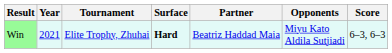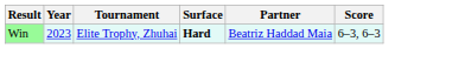- column: Opponents | Miyu Kato Aldila Sutjiadi
Win | Year: 2021 -> 2023
